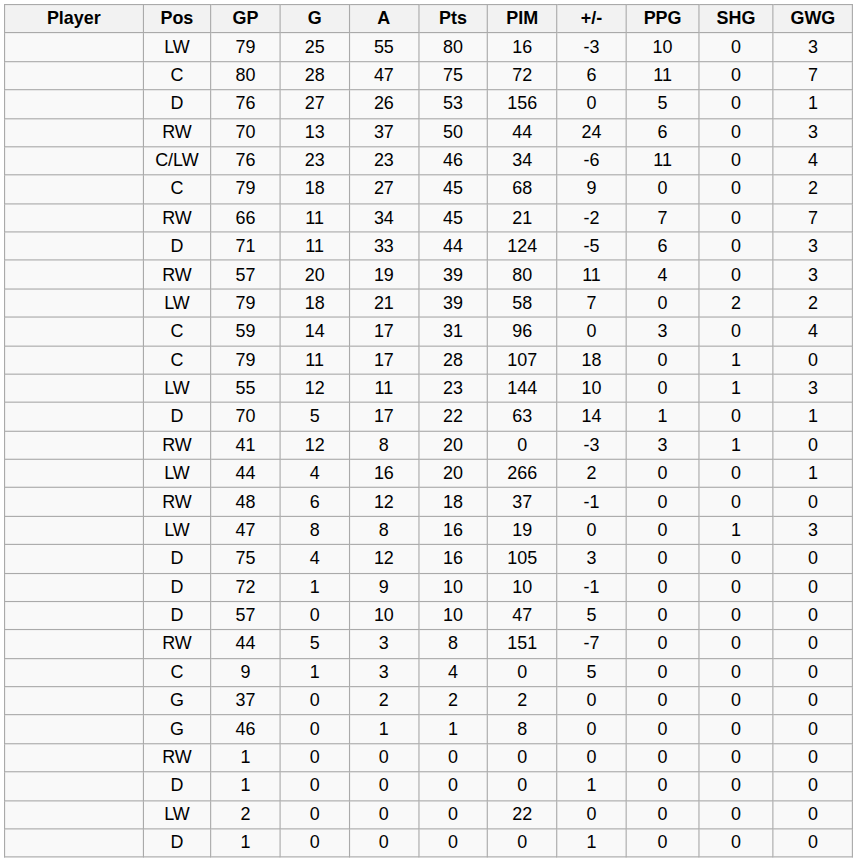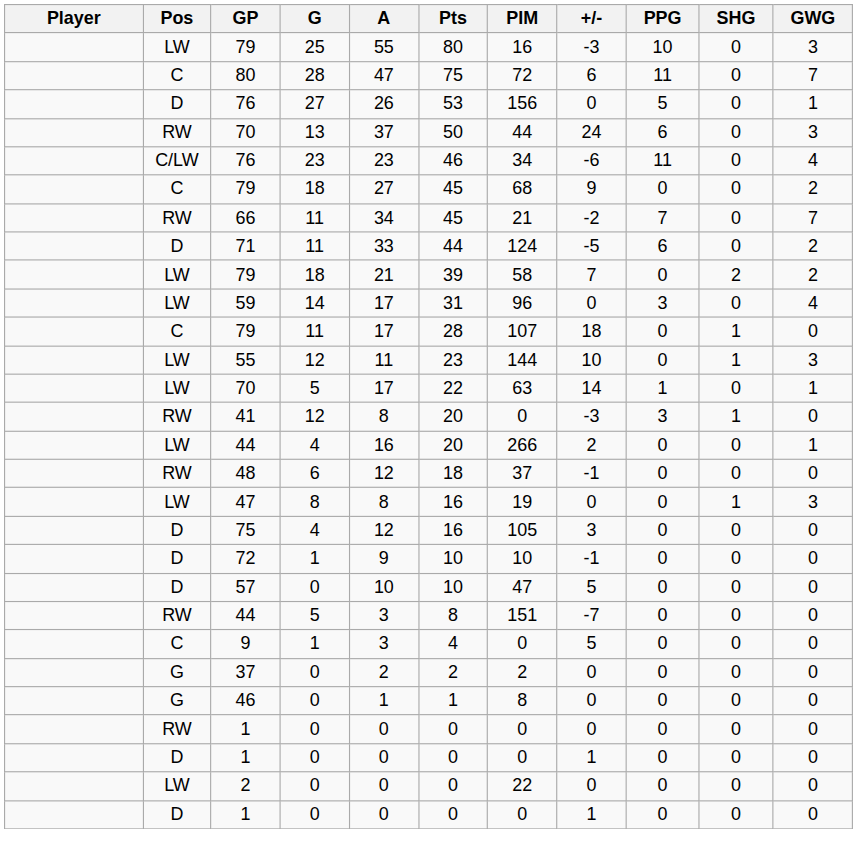71 | GWG: 3 -> 2
- row: RW | 57 | 20 | 19 | 39 | 80 | 11 | 4 | 0 | 3
59 | Pos: C -> LW
70 / 5 | Pos: D -> LW
